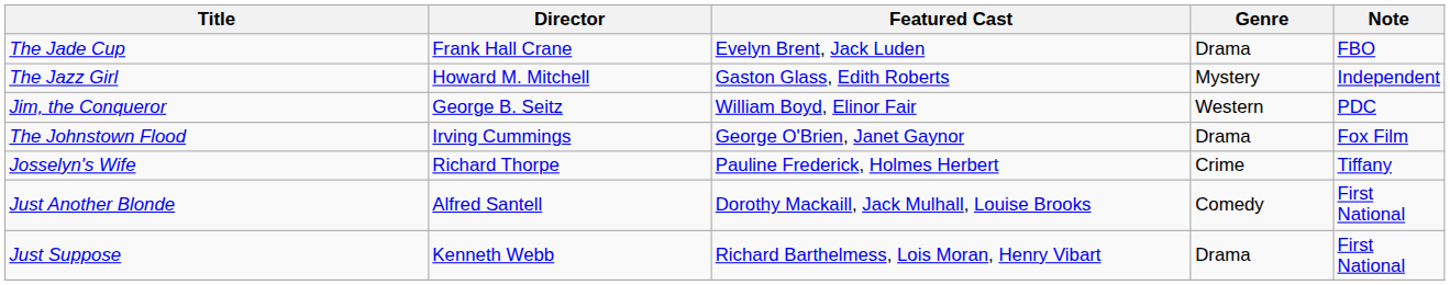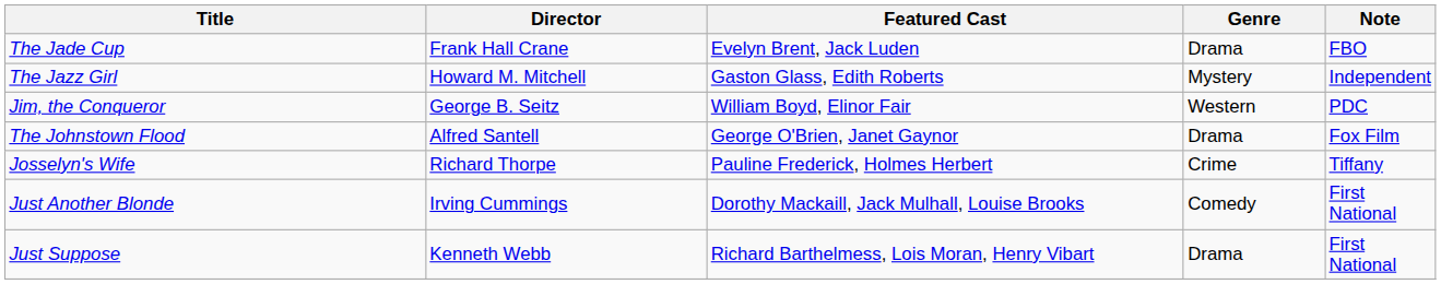The Johnstown Flood | Director: Irving Cummings -> Alfred Santell
Just Another Blonde | Director: Alfred Santell -> Irving Cummings
